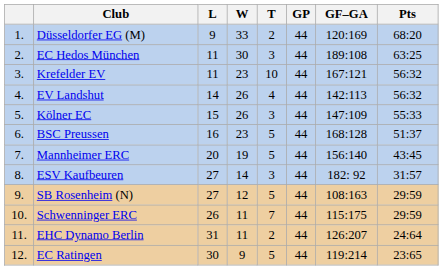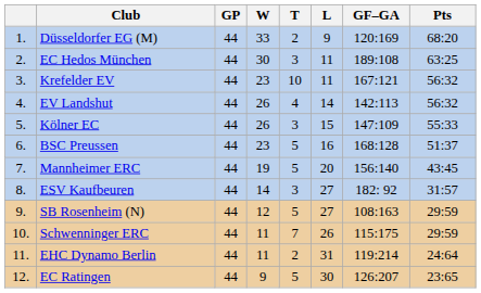columns swapped: GP <-> L
EHC Dynamo Berlin | GF–GA: 126:207 -> 119:214
EC Ratingen | GF–GA: 119:214 -> 126:207
